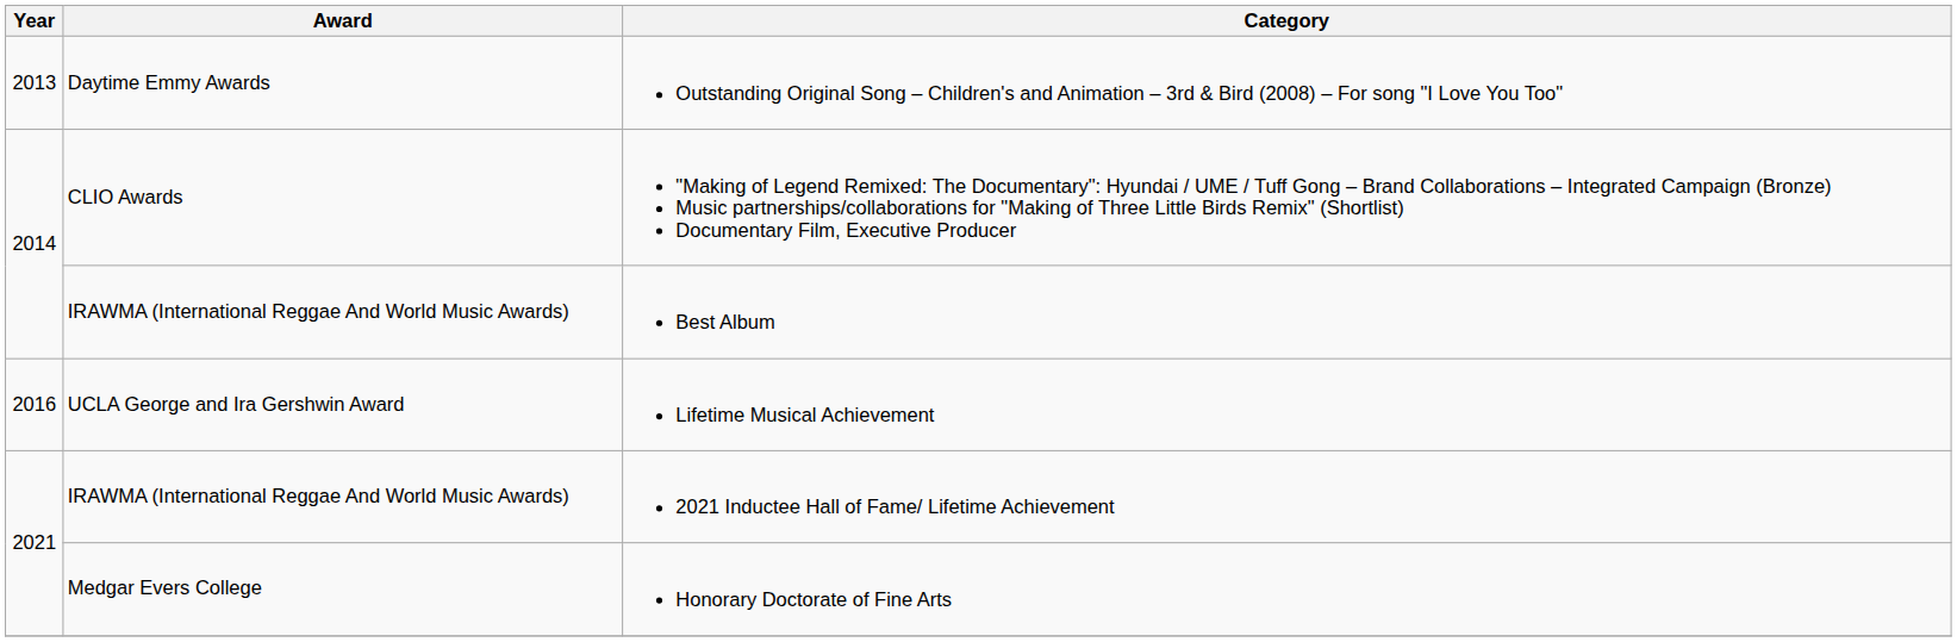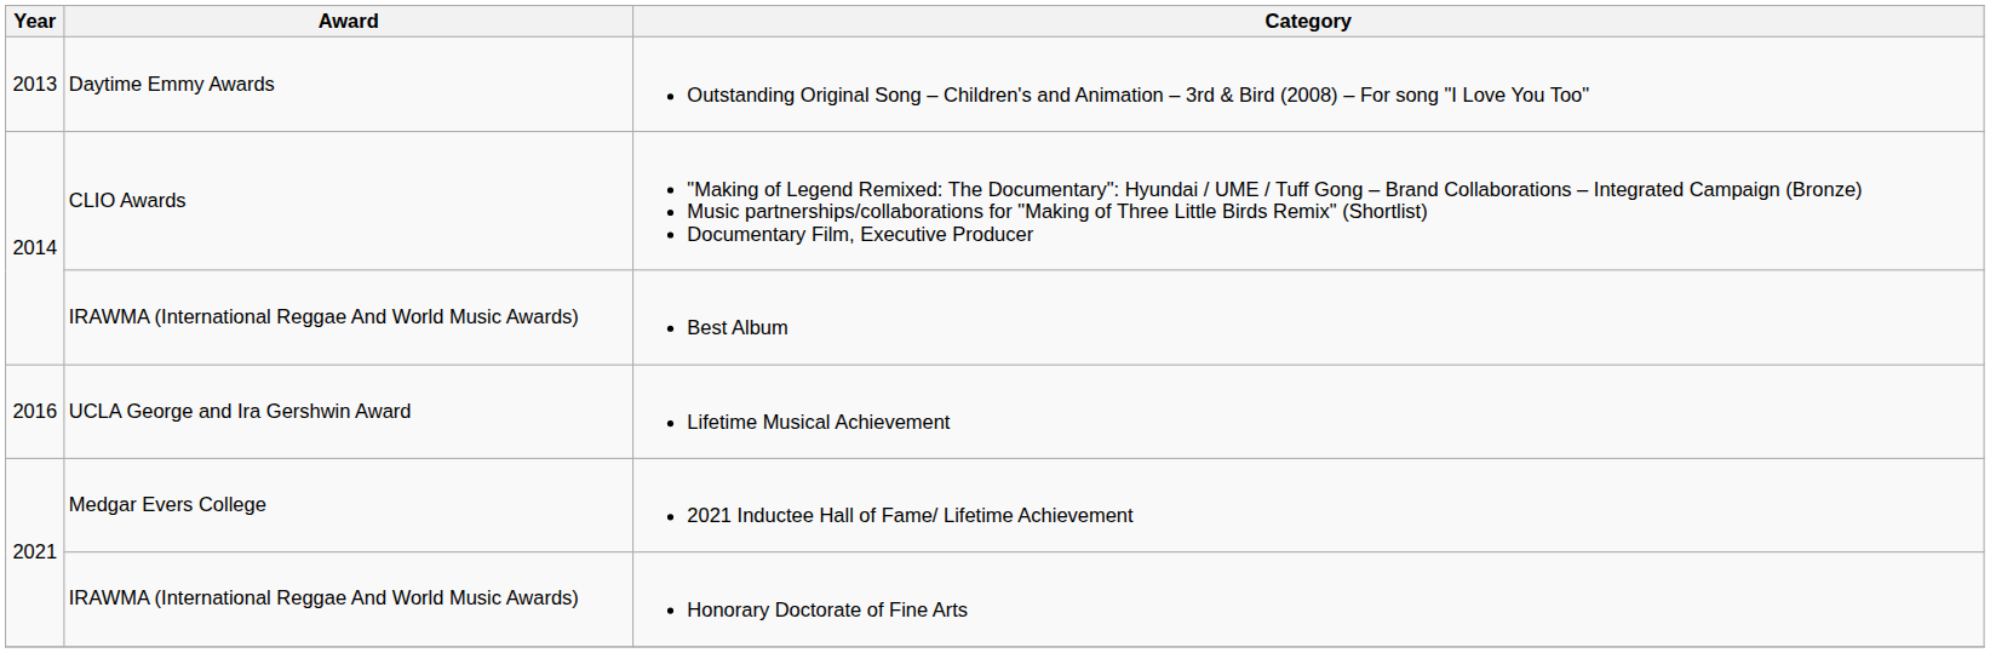2021 Inductee Hall of Fame/ Lifetime Achievement | Award: IRAWMA (International Reggae And World Music Awards) -> Medgar Evers College
Honorary Doctorate of Fine Arts | Award: Medgar Evers College -> IRAWMA (International Reggae And World Music Awards)
